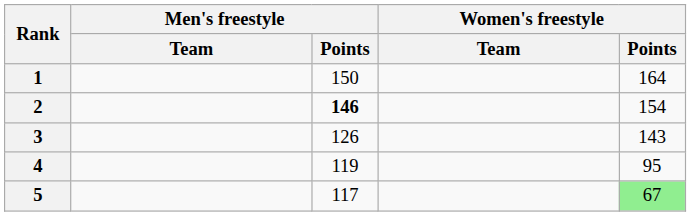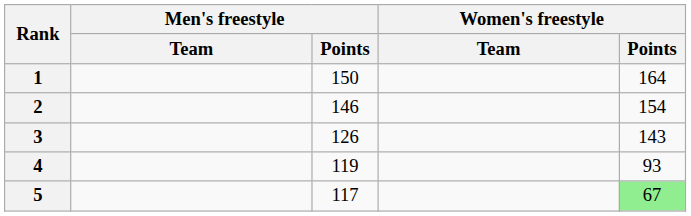2 | Men's freestyle / Points: bold -> normal
4 | Women's freestyle / Points: 95 -> 93
